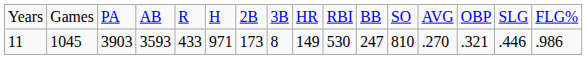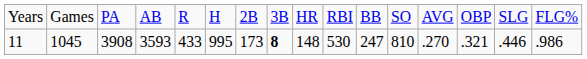11 | column 3: 3903 -> 3908
11 | column 6: 971 -> 995
11 | column 8: normal -> bold
11 | column 9: 149 -> 148
